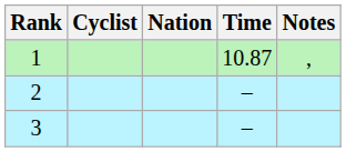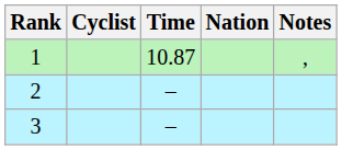columns swapped: Nation <-> Time
